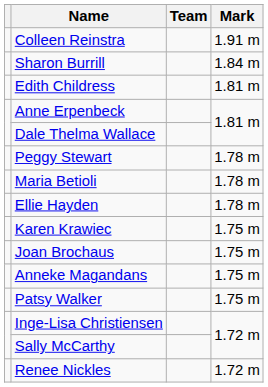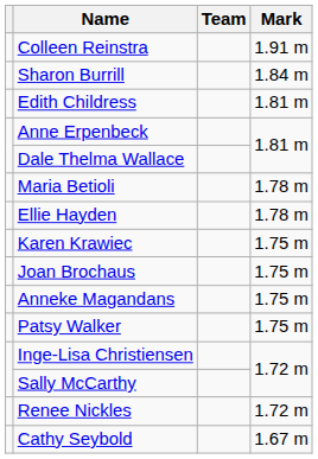- row: Peggy Stewart | 1.78 m
+ row: Cathy Seybold | 1.67 m
